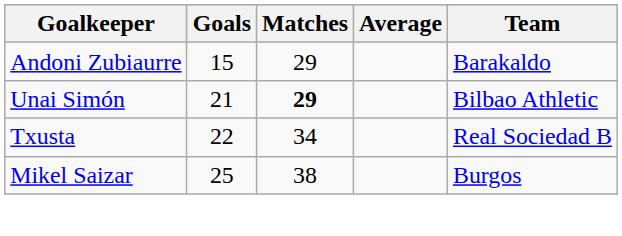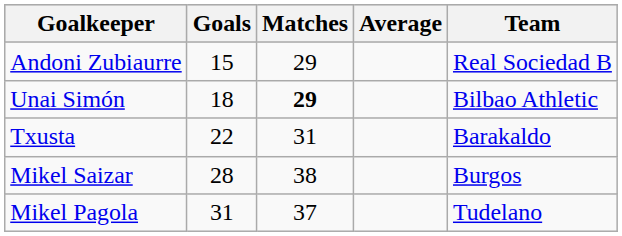Andoni Zubiaurre | Team: Barakaldo -> Real Sociedad B
Unai Simón | Goals: 21 -> 18
Txusta | Matches: 34 -> 31
Txusta | Team: Real Sociedad B -> Barakaldo
Mikel Saizar | Goals: 25 -> 28
+ row: Mikel Pagola | 31 | 37 | Tudelano
